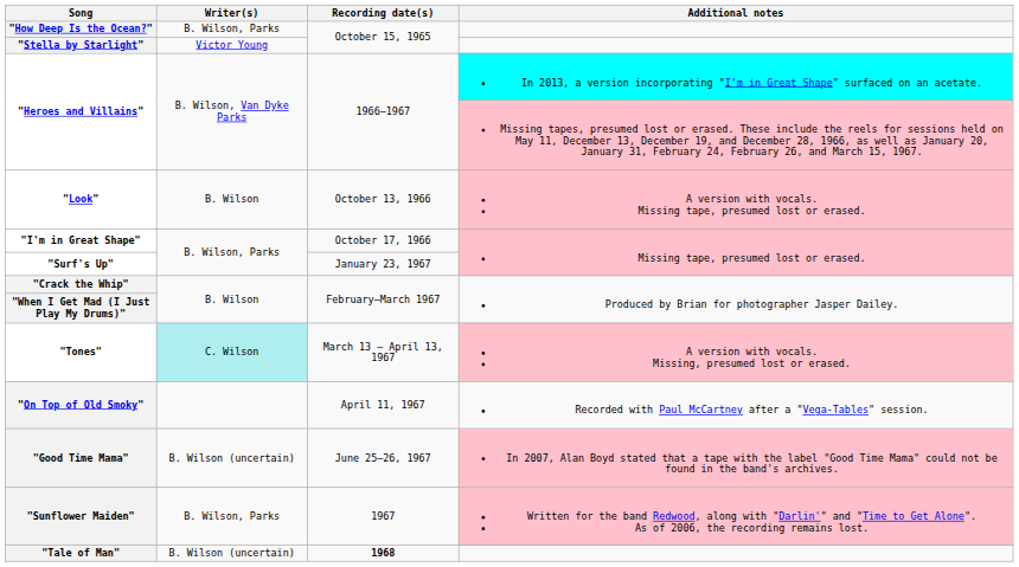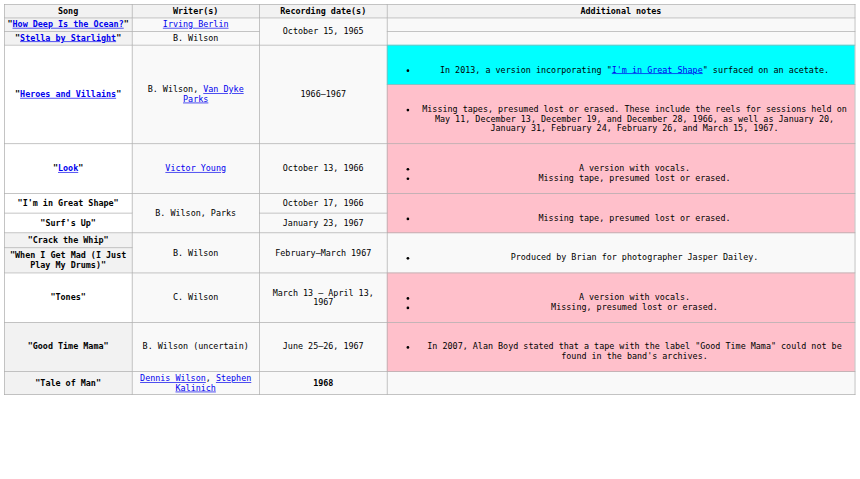"How Deep Is the Ocean?" | Writer(s): B. Wilson, Parks -> Irving Berlin
"Stella by Starlight" | Writer(s): Victor Young -> B. Wilson
"Look" | Writer(s): B. Wilson -> Victor Young
"Tones" | Writer(s): paleturquoise background -> no background
- row: "On Top of Old Smoky" | April 11, 1967 | Recorded with Paul McCartney after a "Vega-Tables" session.
- row: "Sunflower Maiden" | B. Wilson, Parks | 1967 | Written for the band Redwood, along with "Darlin'" and "Time to Get Alone". As of 2006, the recording remains lost.
"Tale of Man" | Writer(s): B. Wilson (uncertain) -> Dennis Wilson, Stephen Kalinich
